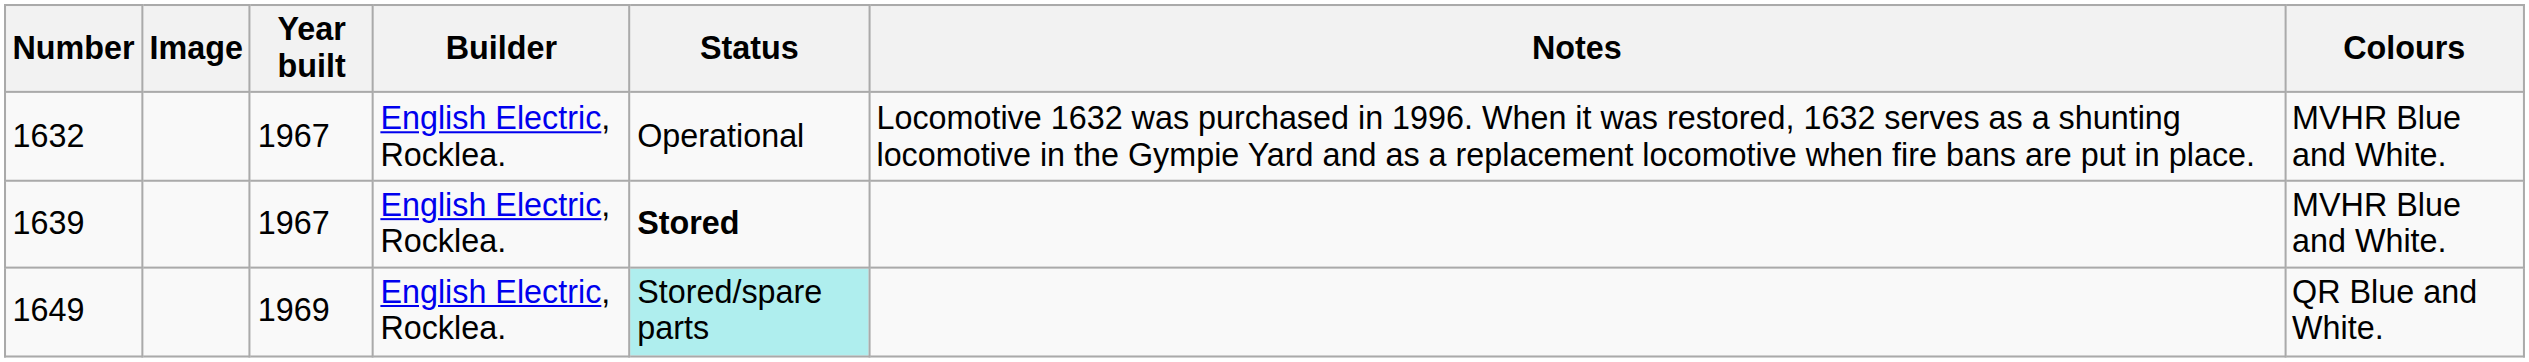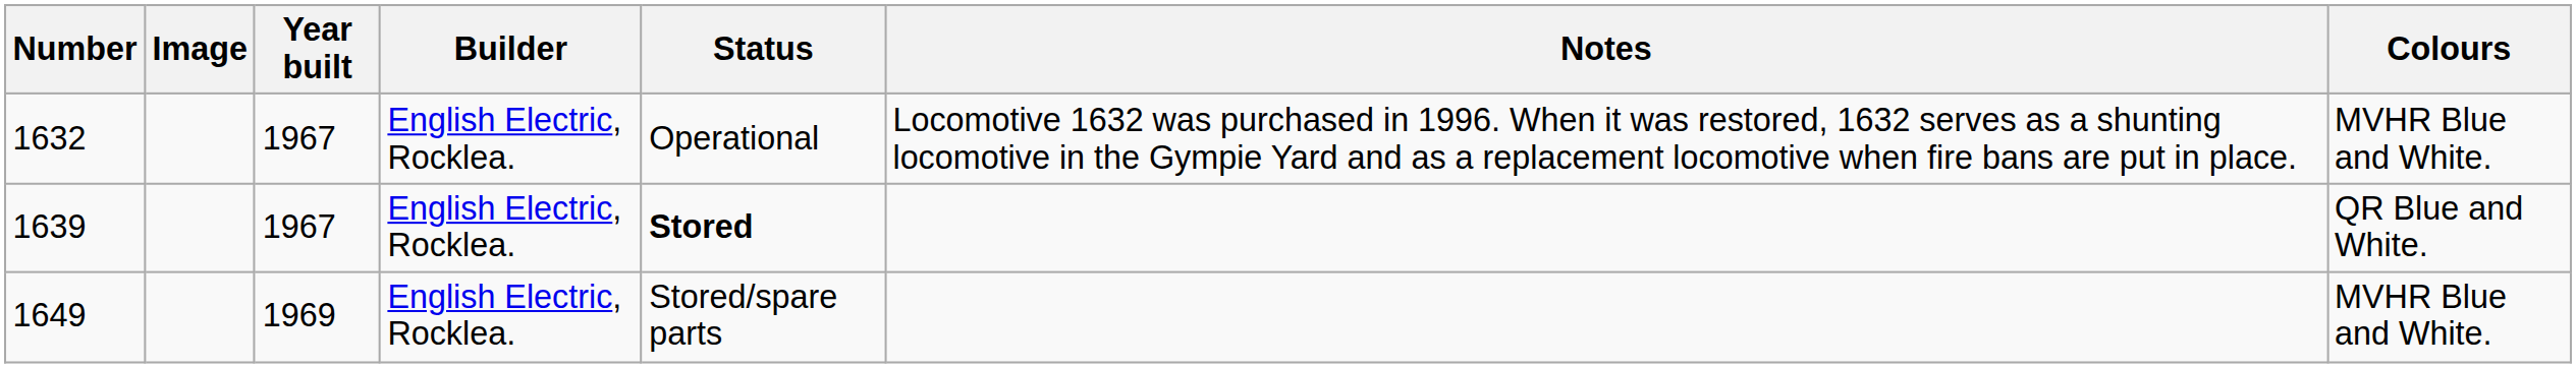1639 | Colours: MVHR Blue and White. -> QR Blue and White.
1649 | Status: paleturquoise background -> no background
1649 | Colours: QR Blue and White. -> MVHR Blue and White.
